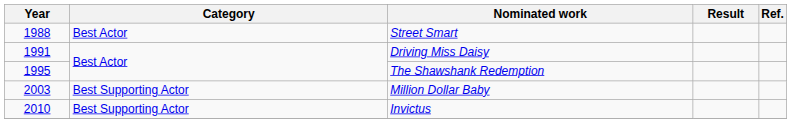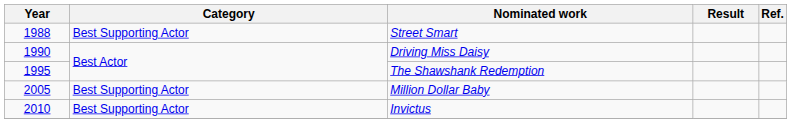Street Smart | Category: Best Actor -> Best Supporting Actor
Driving Miss Daisy | Year: 1991 -> 1990
Million Dollar Baby | Year: 2003 -> 2005
